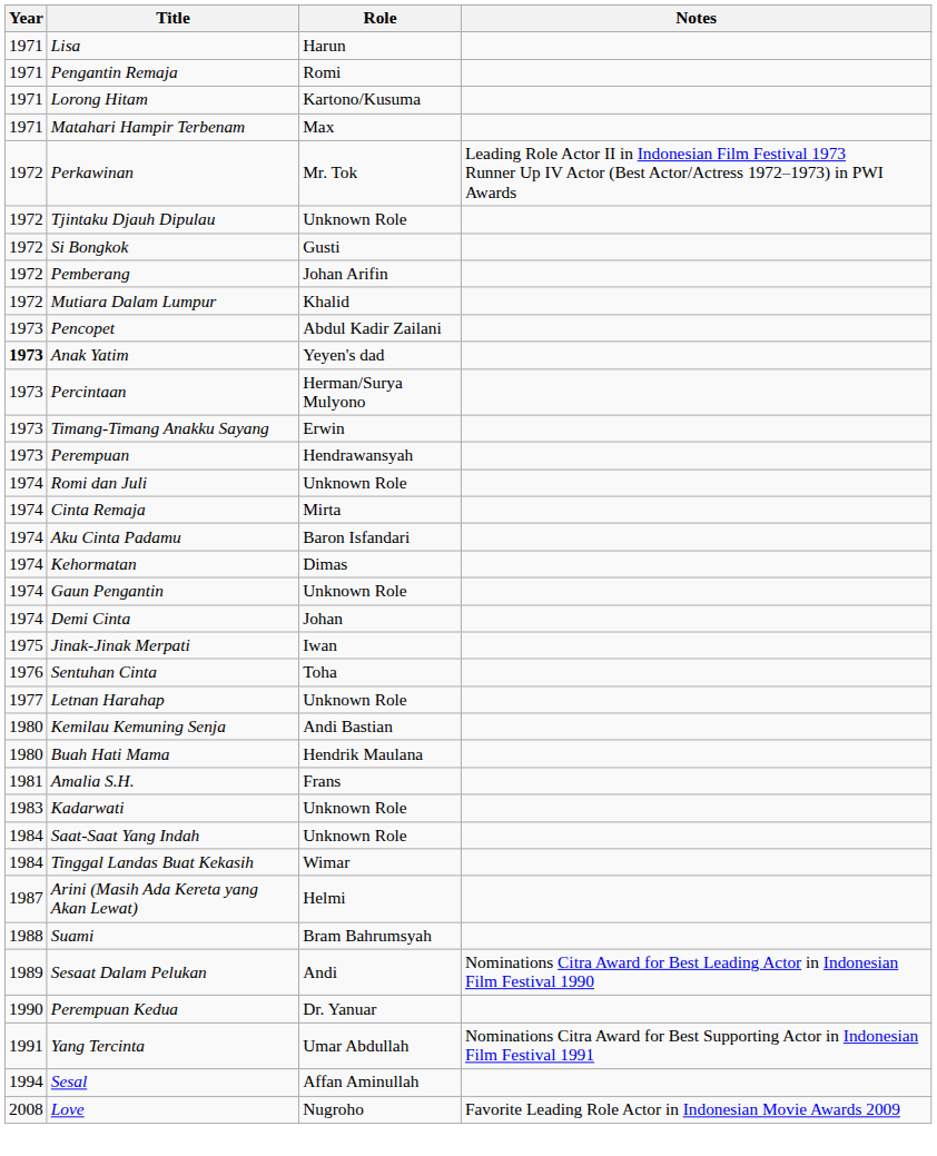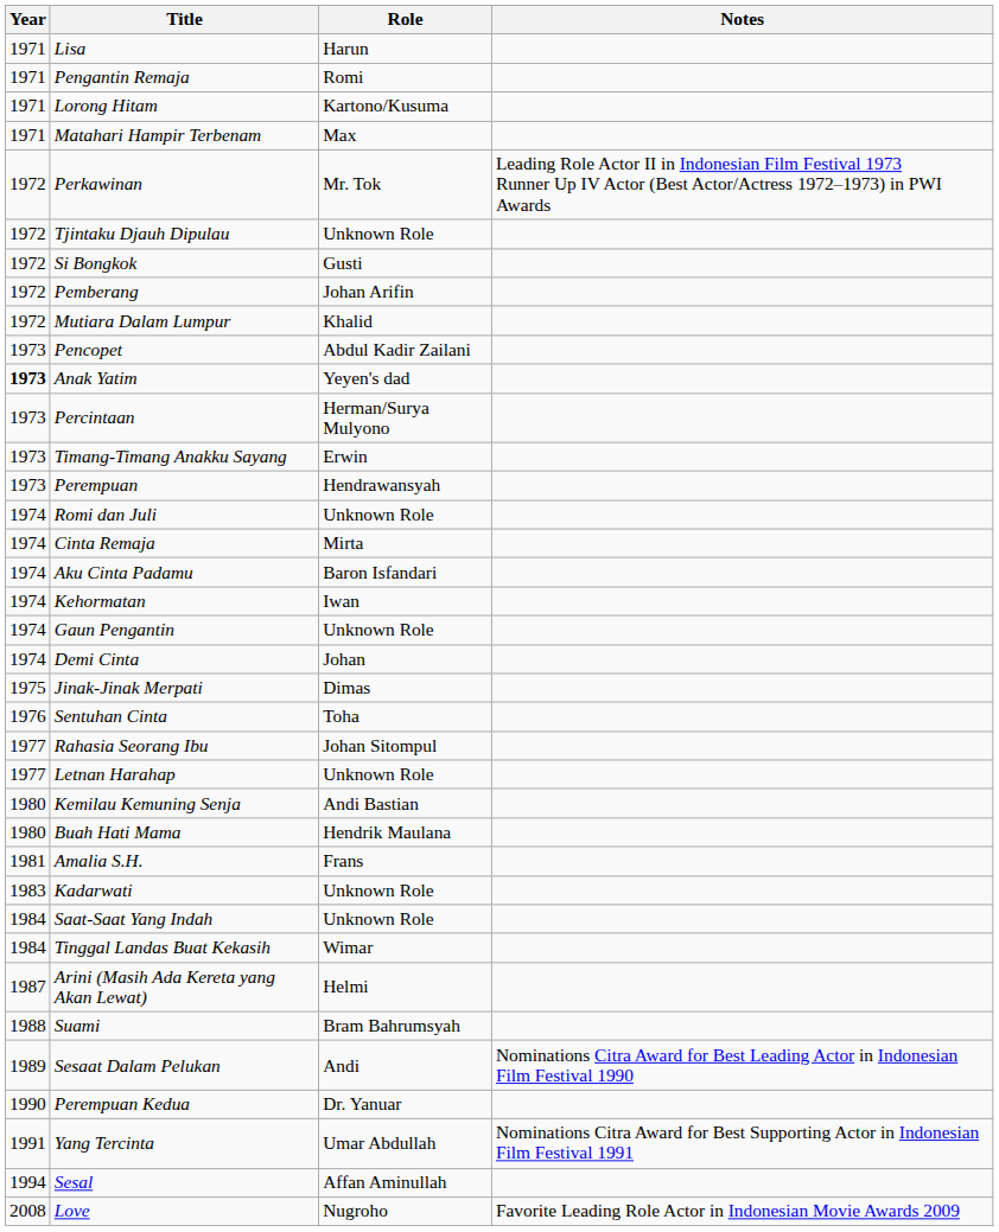Kehormatan | Role: Dimas -> Iwan
Jinak-Jinak Merpati | Role: Iwan -> Dimas
+ row: 1977 | Rahasia Seorang Ibu | Johan Sitompul
